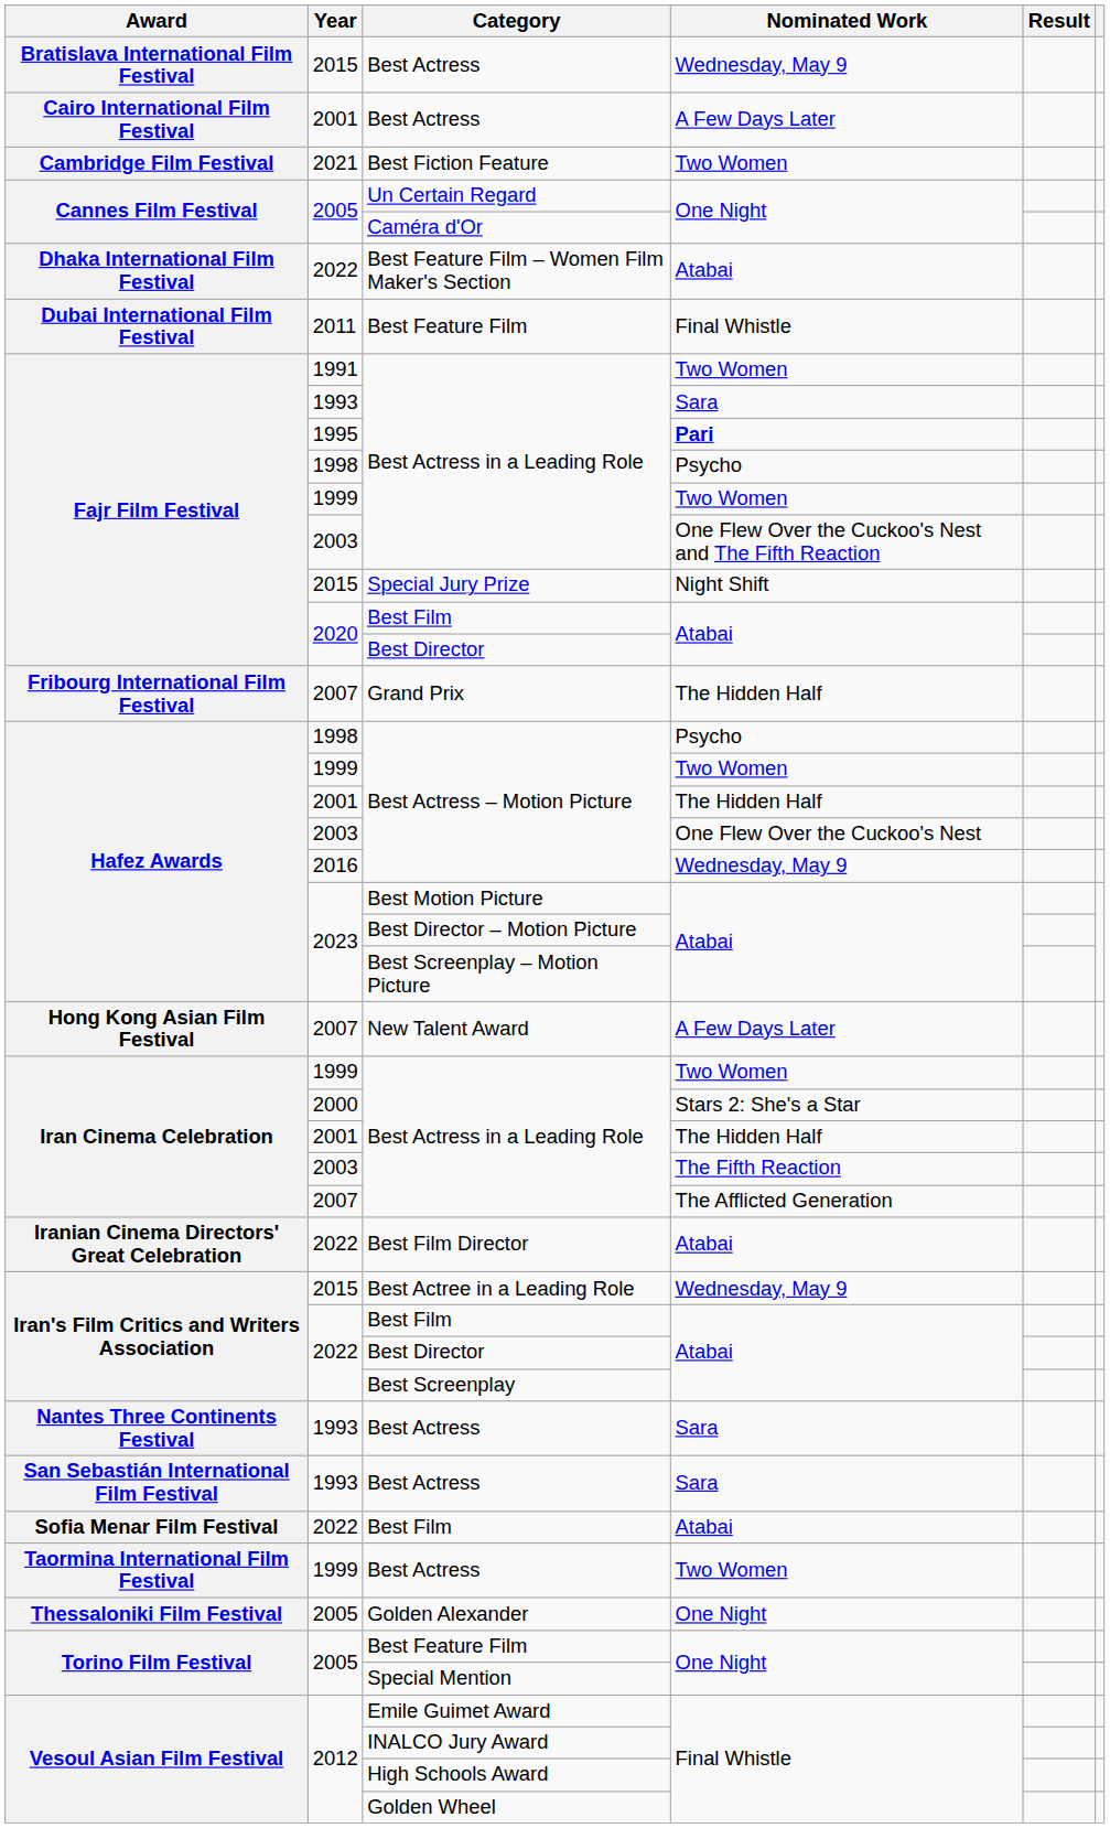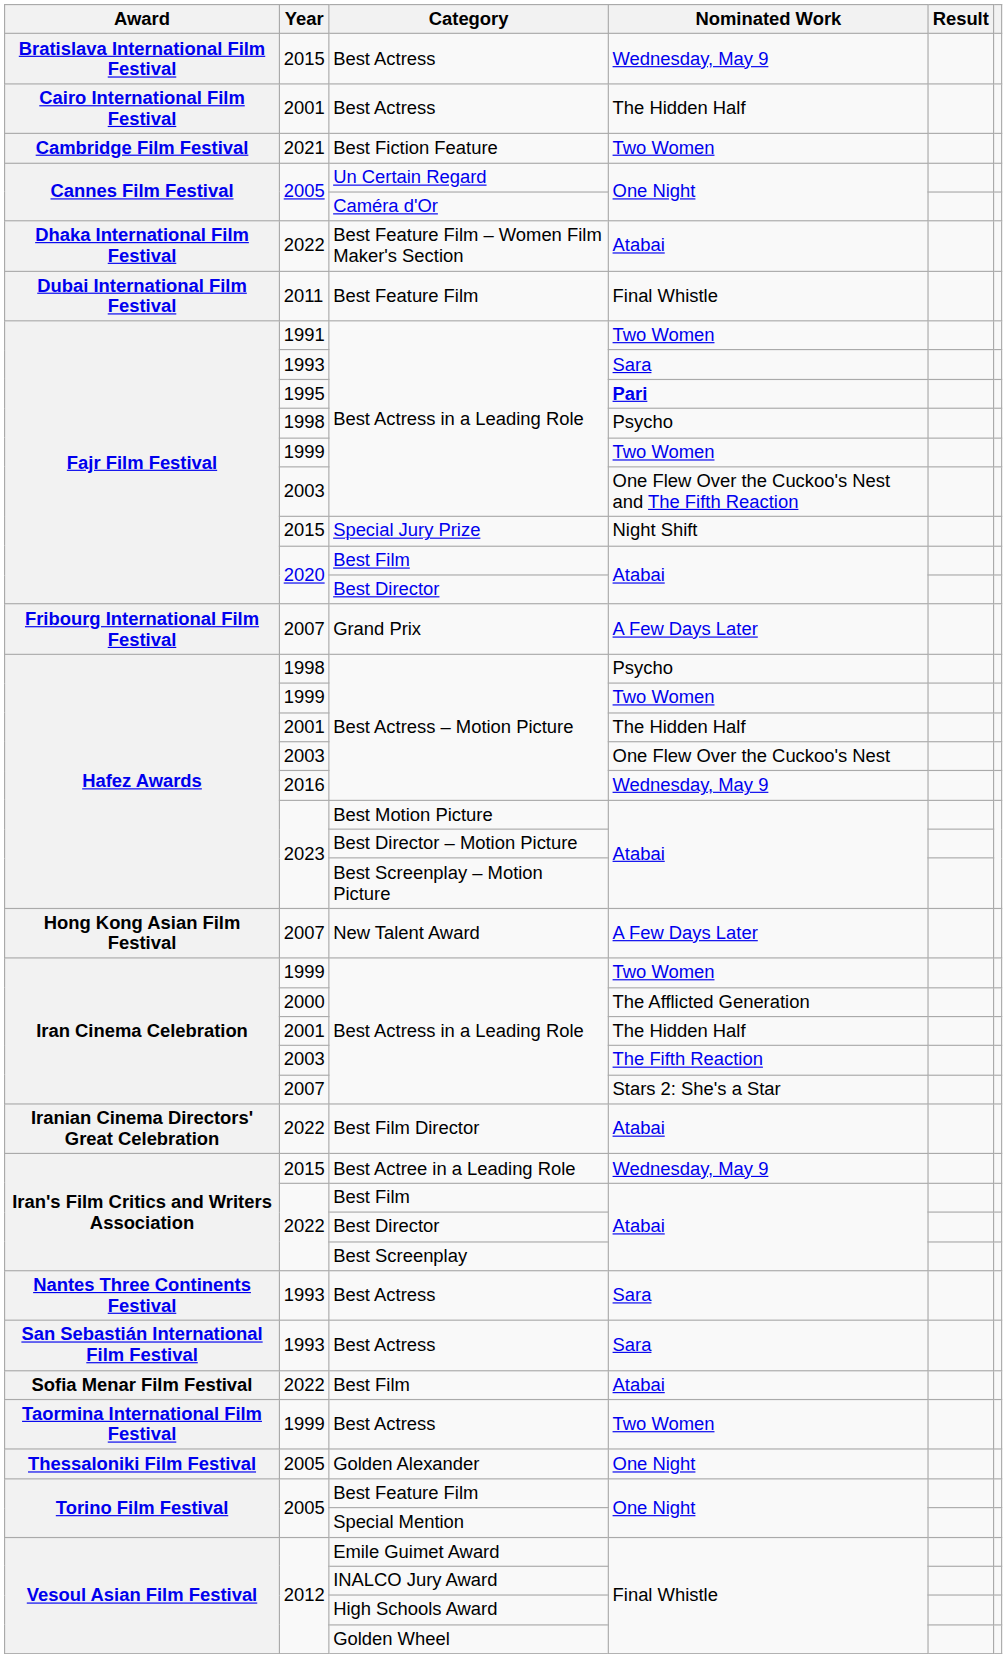2001 / Best Actress | Nominated Work: A Few Days Later -> The Hidden Half
Grand Prix | Nominated Work: The Hidden Half -> A Few Days Later
2000 / Best Actress in a Leading Role | Nominated Work: Stars 2: She's a Star -> The Afflicted Generation
2007 / Best Actress in a Leading Role | Nominated Work: The Afflicted Generation -> Stars 2: She's a Star
